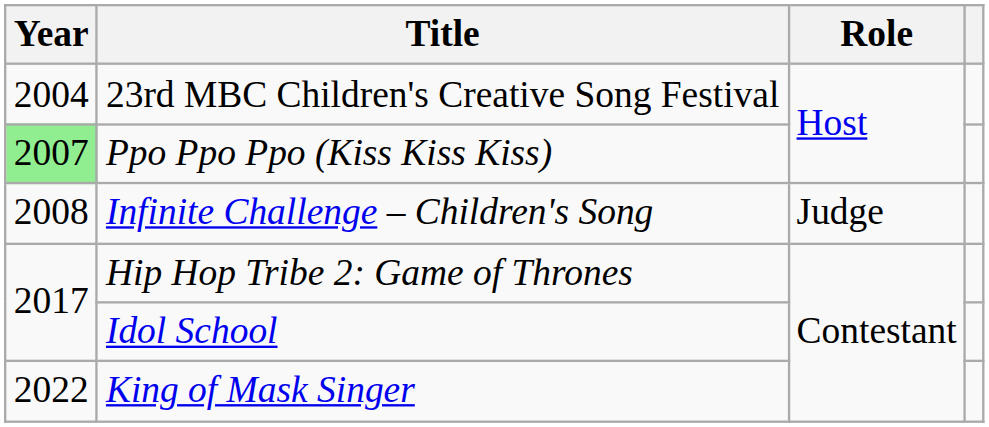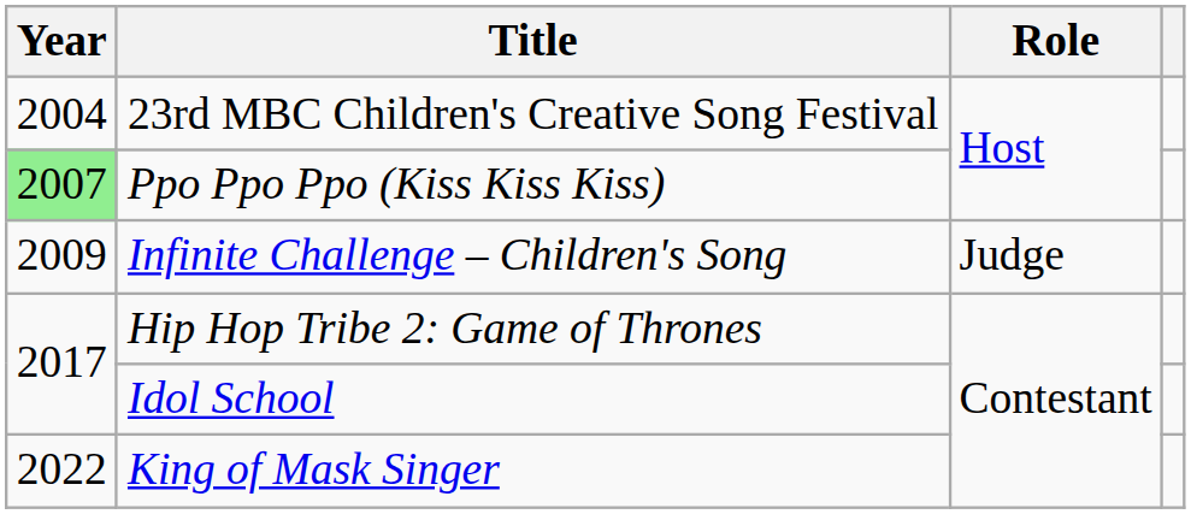Infinite Challenge – Children's Song | Year: 2008 -> 2009
